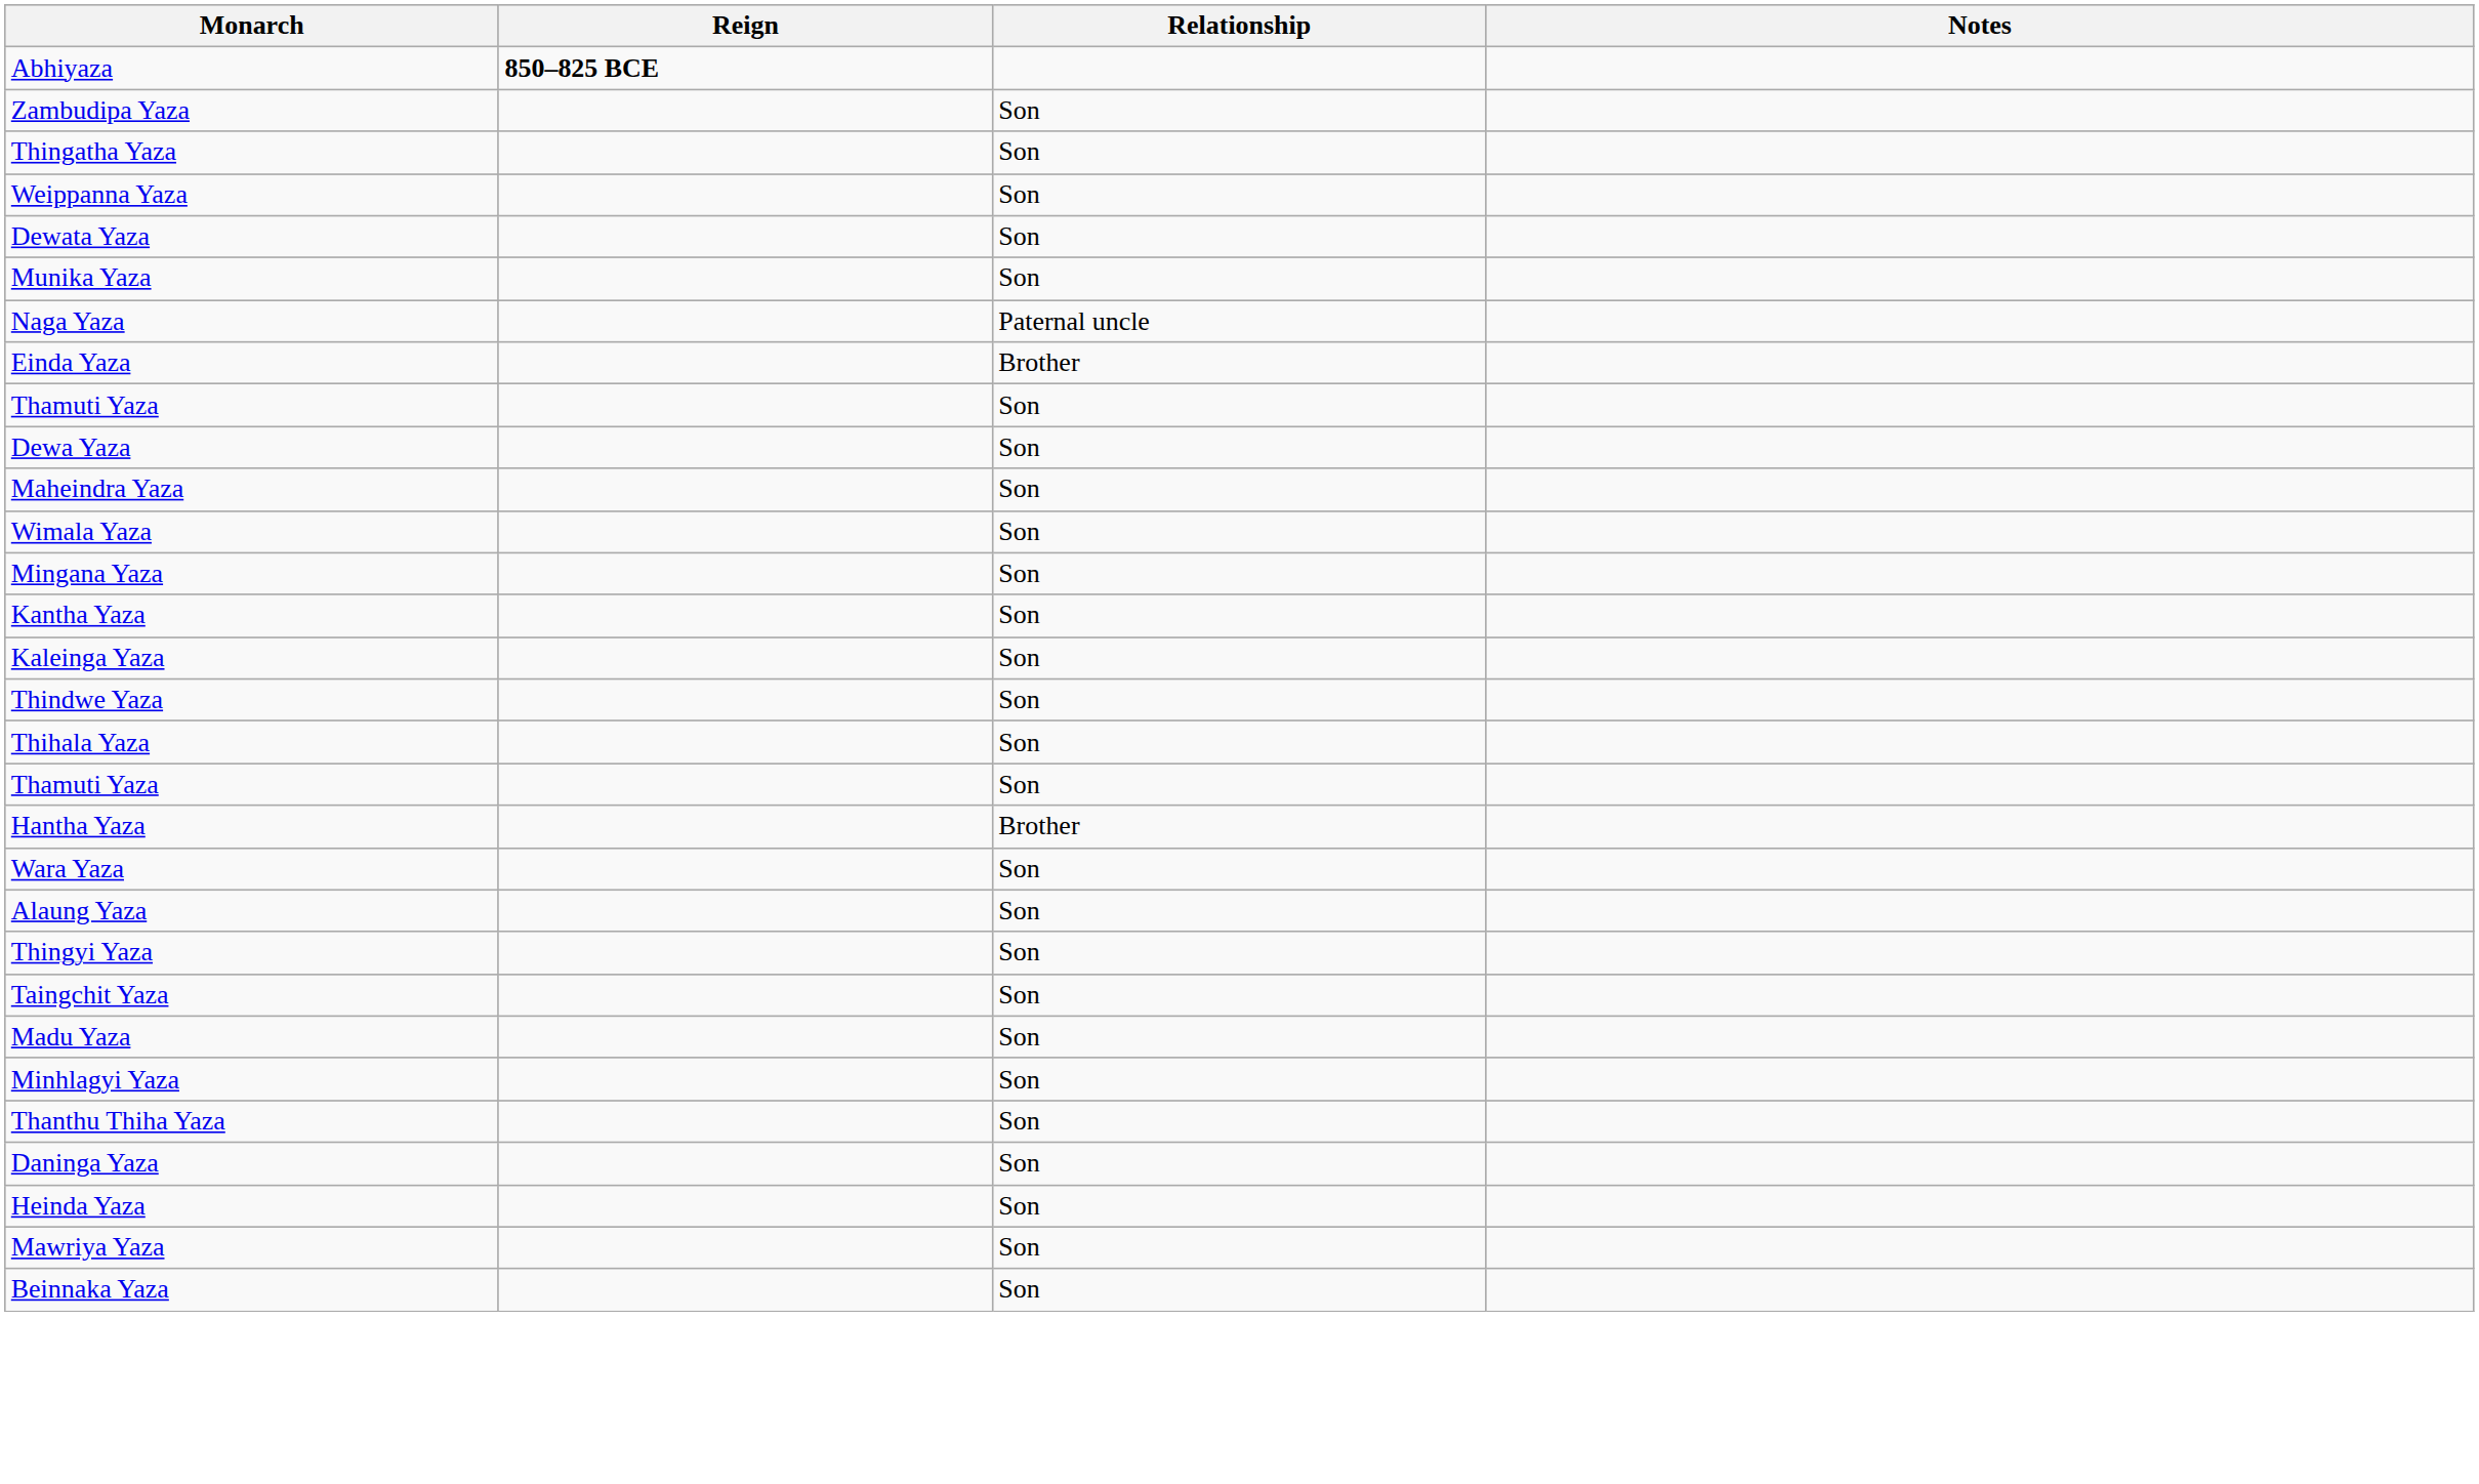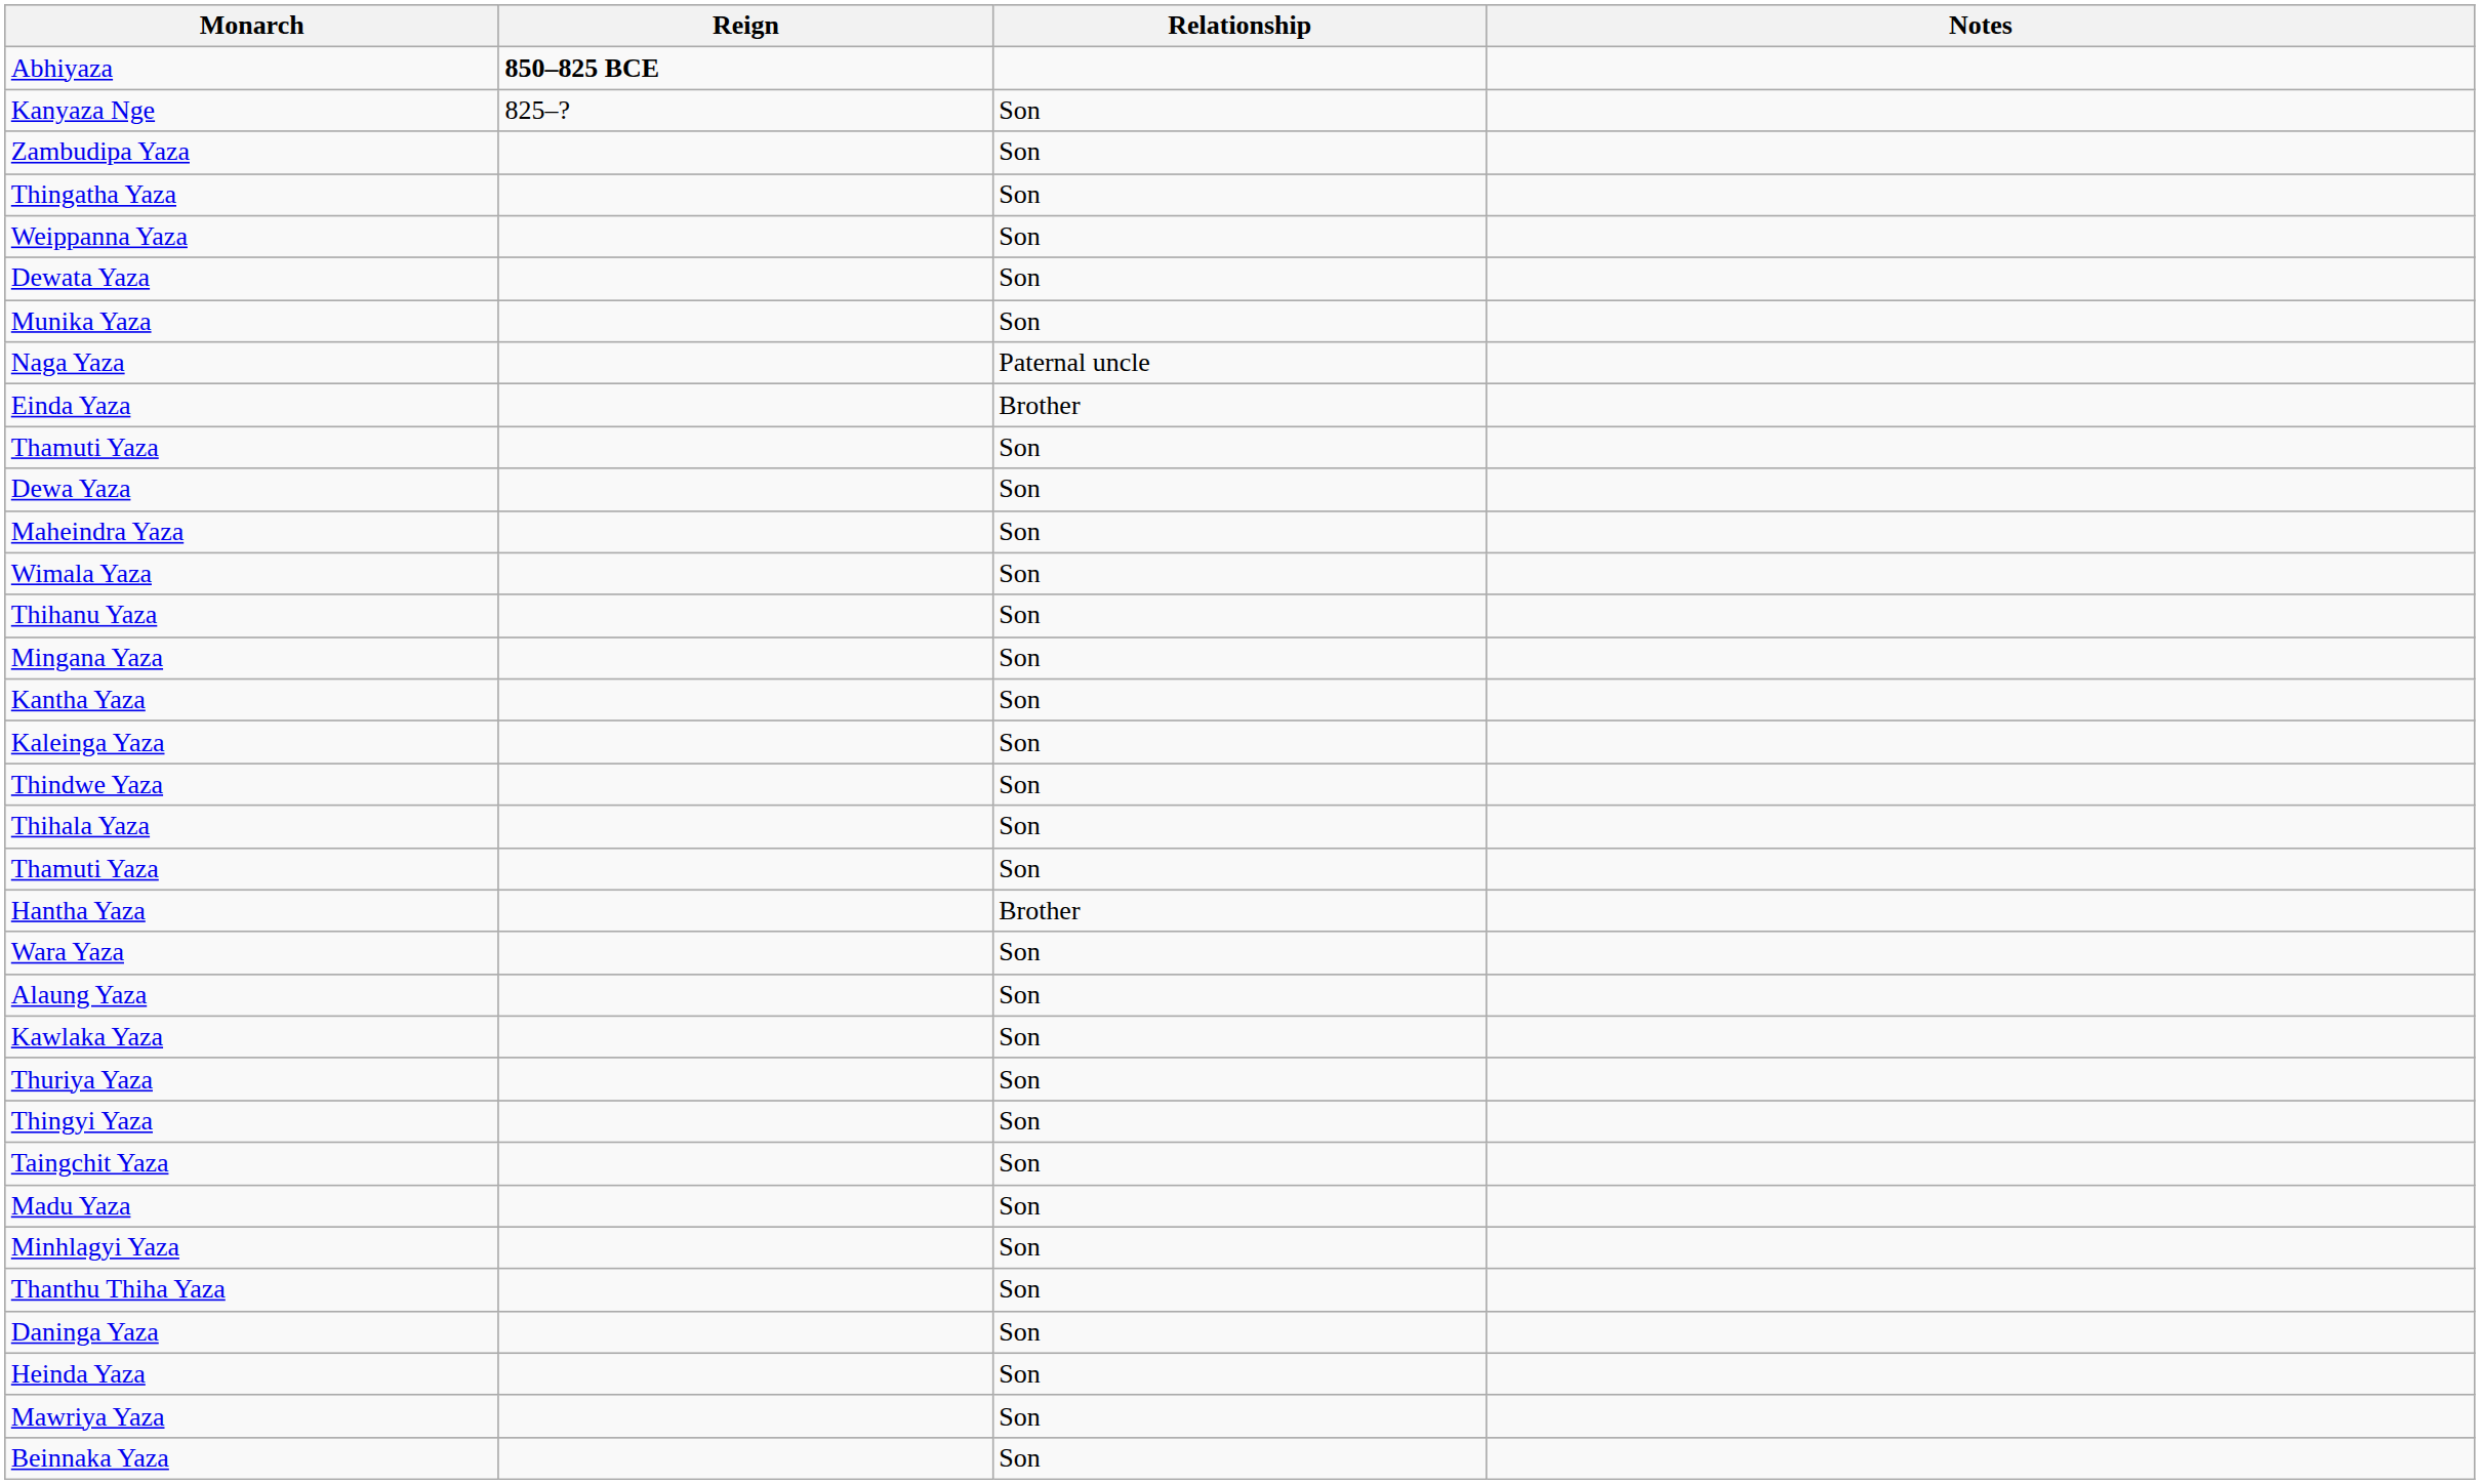+ row: Kanyaza Nge | 825–? | Son
+ row: Thihanu Yaza | Son
+ row: Kawlaka Yaza | Son
+ row: Thuriya Yaza | Son
